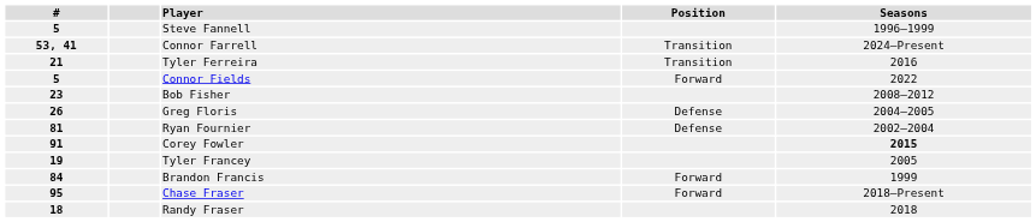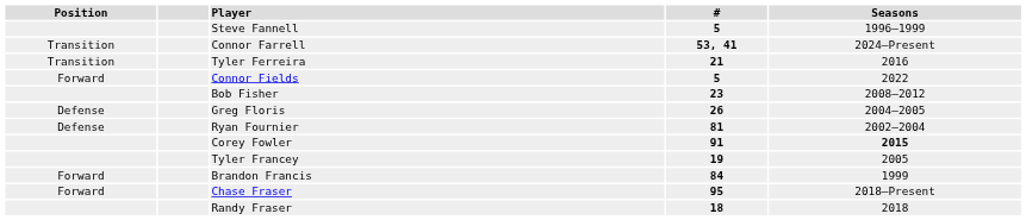columns swapped: # <-> Position
